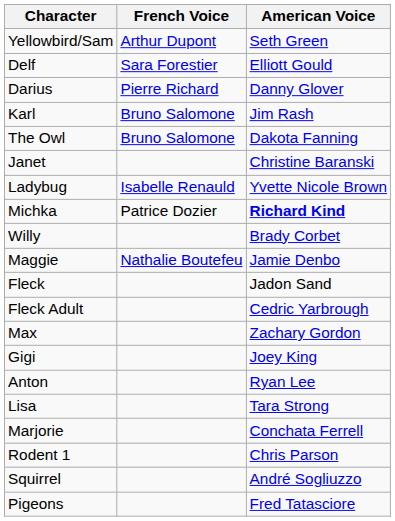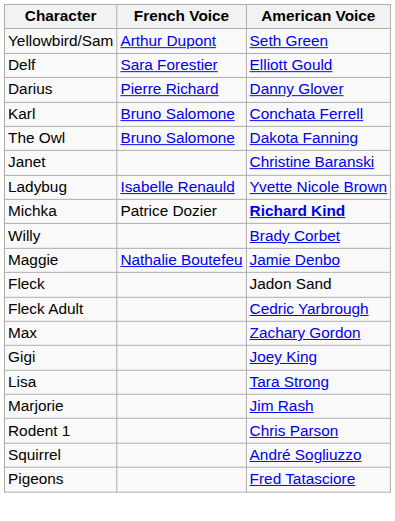Karl | American Voice: Jim Rash -> Conchata Ferrell
- row: Anton | Ryan Lee
Marjorie | American Voice: Conchata Ferrell -> Jim Rash
